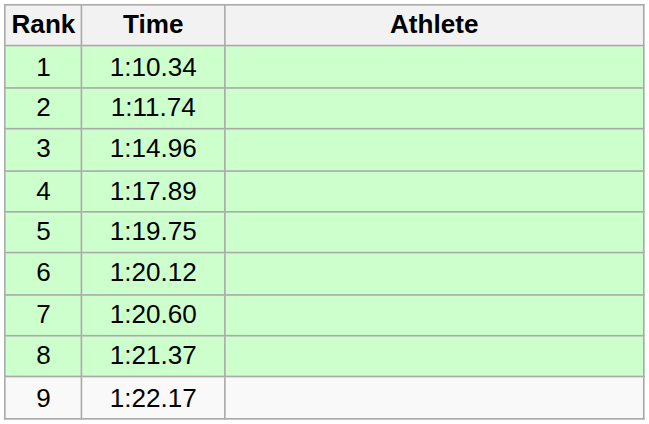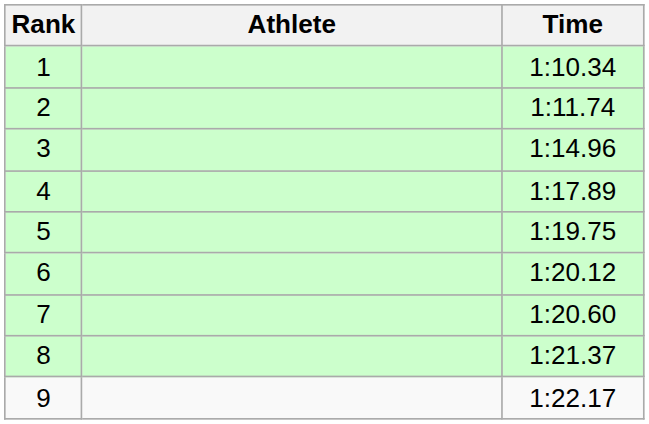columns swapped: Athlete <-> Time
